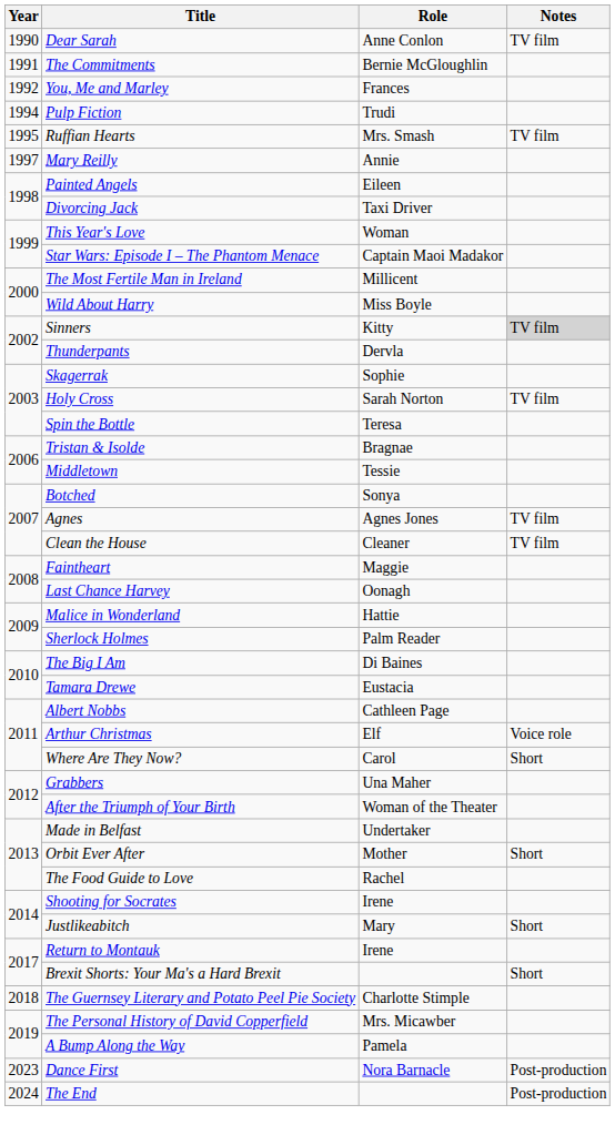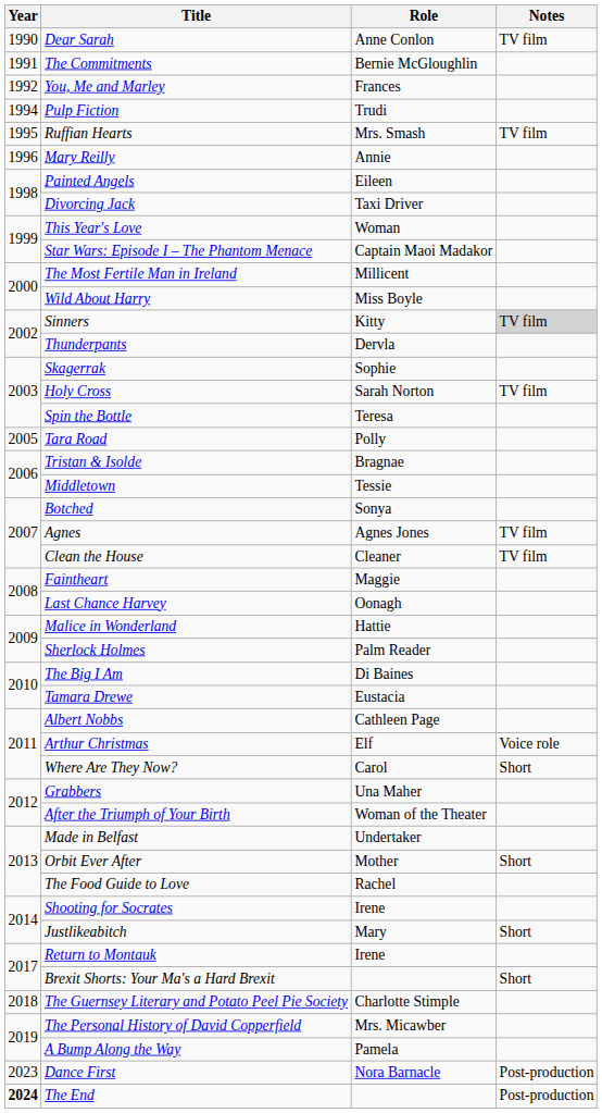Mary Reilly | Year: 1997 -> 1996
+ row: 2005 | Tara Road | Polly
The End | Year: normal -> bold
